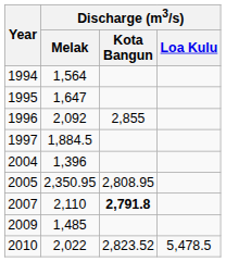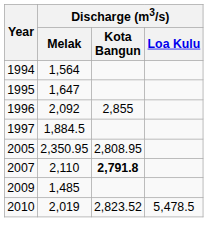- row: 2004 | 1,396
2010 | Discharge (m3/s) / Melak: 2,022 -> 2,019
